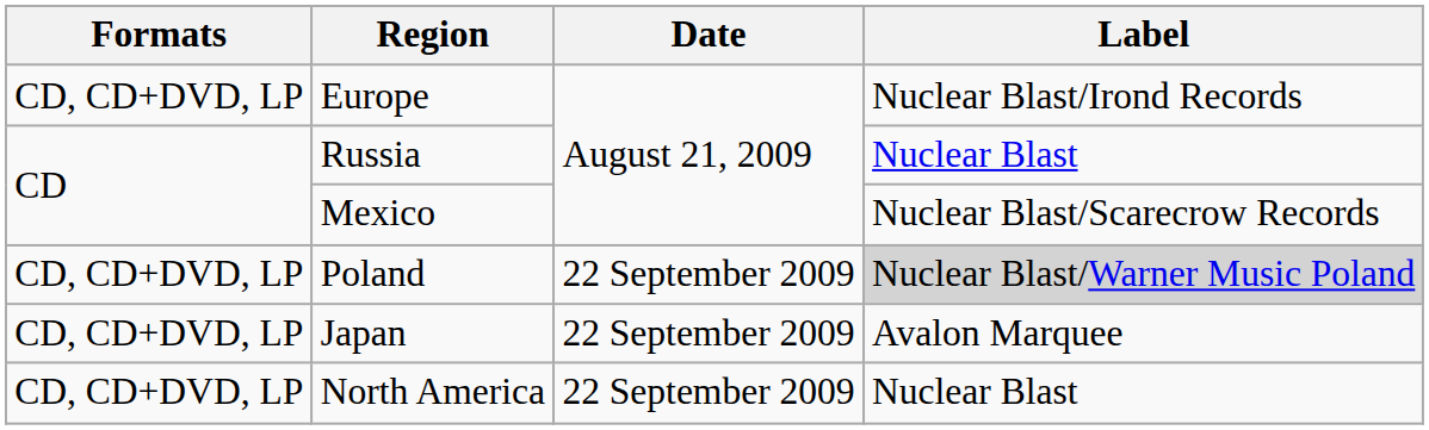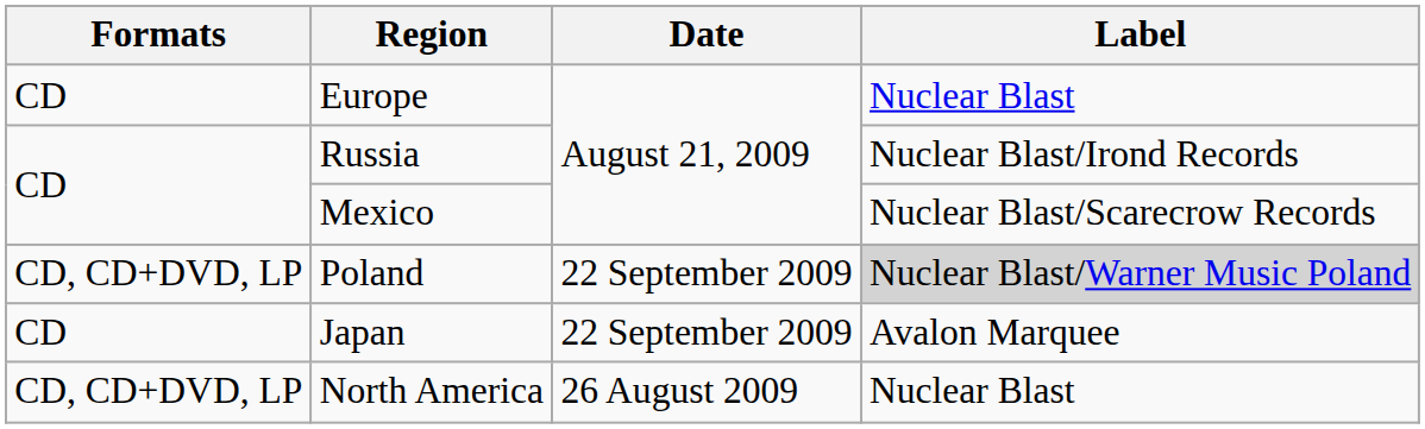Europe | Formats: CD, CD+DVD, LP -> CD
Europe | Label: Nuclear Blast/Irond Records -> Nuclear Blast
Russia | Label: Nuclear Blast -> Nuclear Blast/Irond Records
Japan | Formats: CD, CD+DVD, LP -> CD
North America | Date: 22 September 2009 -> 26 August 2009
